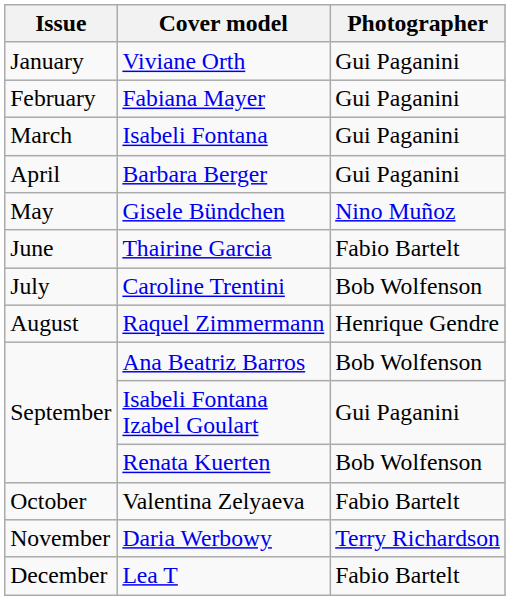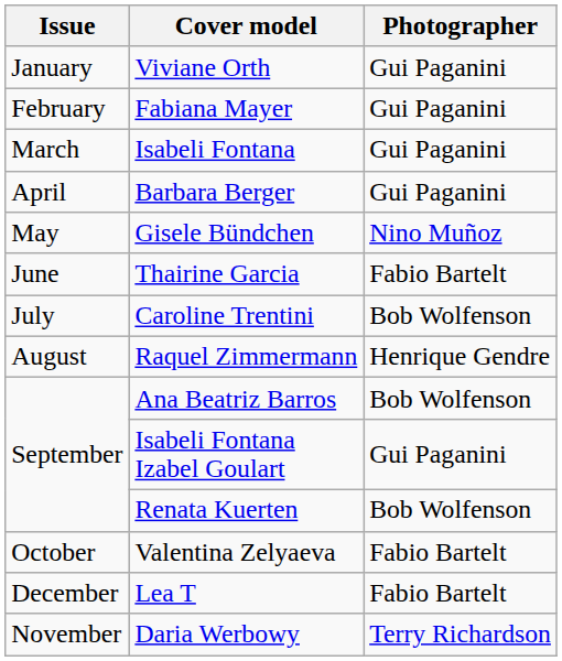rows swapped: Daria Werbowy <-> Lea T
